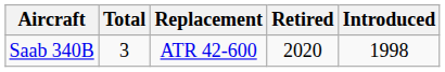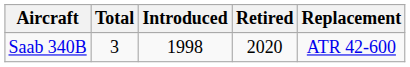columns swapped: Introduced <-> Replacement
